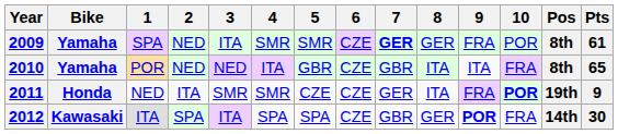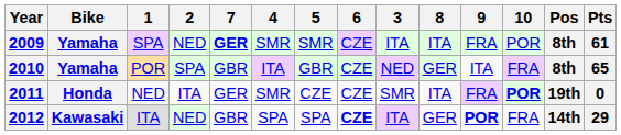columns swapped: 3 <-> 7
2009 | 8: GER -> ITA
2010 | 2: NED -> SPA
2010 | 8: ITA -> GER
2011 | Pts: 9 -> 0
2012 | 2: SPA -> NED
2012 | 6: normal -> bold
2012 | Pts: 30 -> 29
